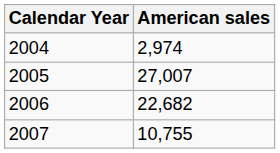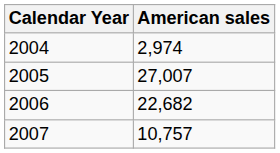2007 | American sales: 10,755 -> 10,757
